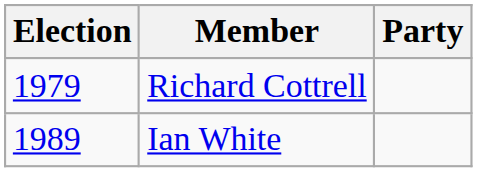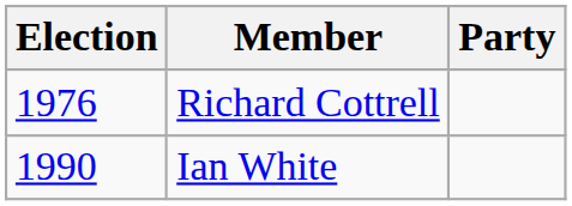Richard Cottrell | Election: 1979 -> 1976
Ian White | Election: 1989 -> 1990
